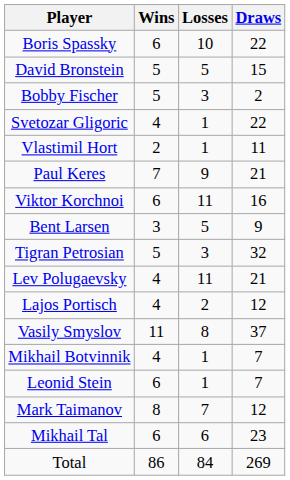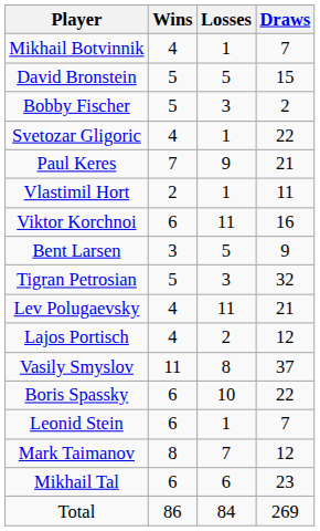rows swapped: Mikhail Botvinnik <-> Boris Spassky
rows swapped: Vlastimil Hort <-> Paul Keres
